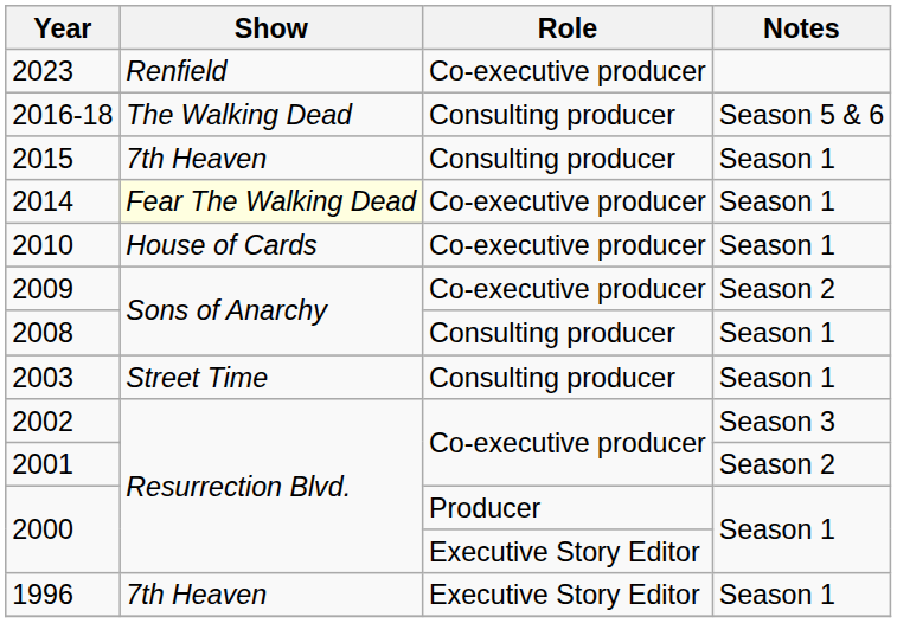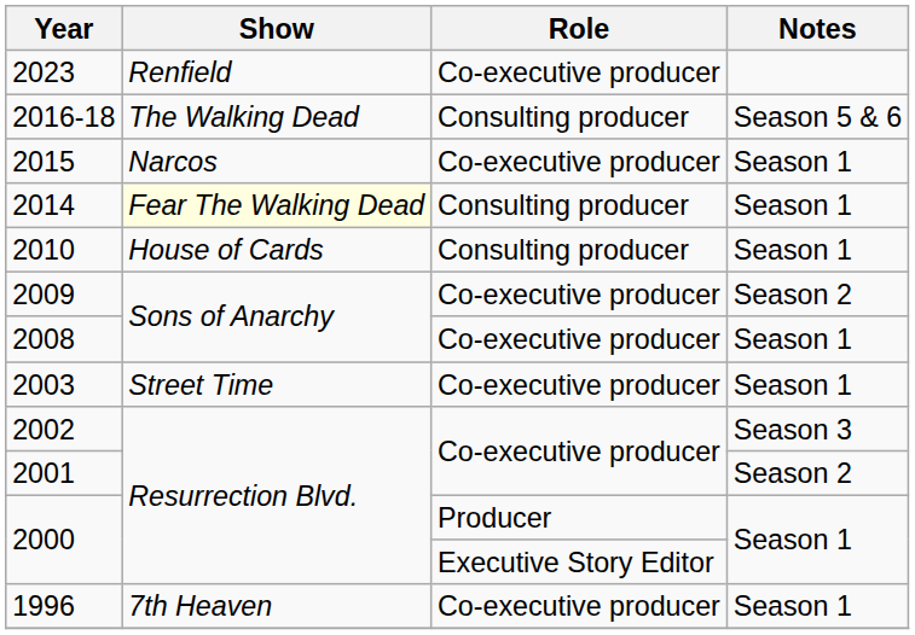2015 | Show: 7th Heaven -> Narcos
2015 | Role: Consulting producer -> Co-executive producer
2014 | Role: Co-executive producer -> Consulting producer
2010 | Role: Co-executive producer -> Consulting producer
2008 | Role: Consulting producer -> Co-executive producer
2003 | Role: Consulting producer -> Co-executive producer
1996 | Role: Executive Story Editor -> Co-executive producer
